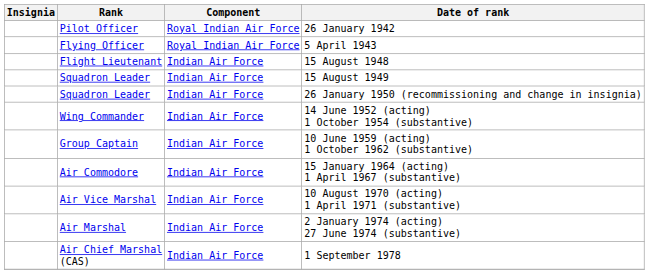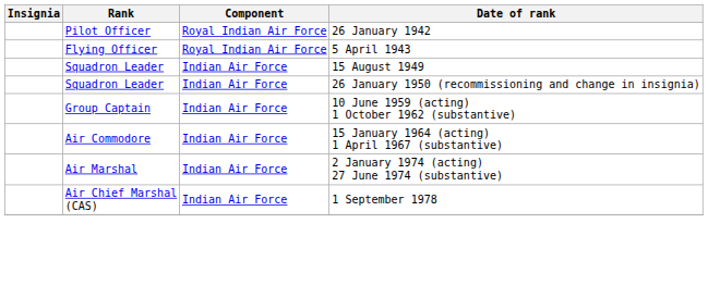- row: Flight Lieutenant | Indian Air Force | 15 August 1948
- row: Wing Commander | Indian Air Force | 14 June 1952 (acting) 1 October 1954 (substantive)
- row: Air Vice Marshal | Indian Air Force | 10 August 1970 (acting) 1 April 1971 (substantive)
